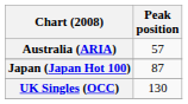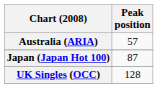UK Singles (OCC) | Peak position: 130 -> 128
